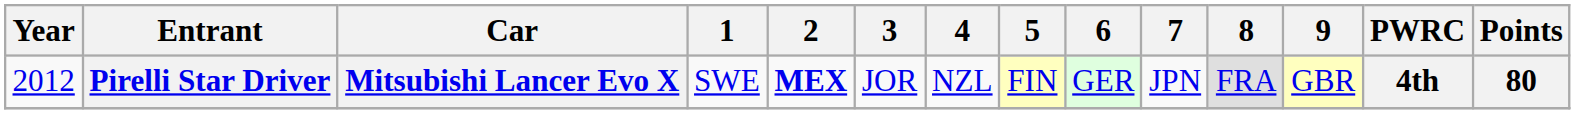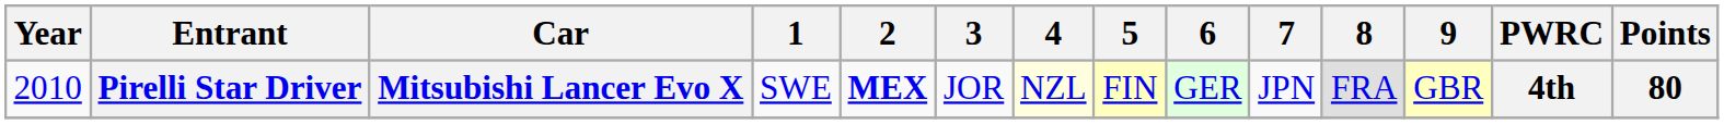Pirelli Star Driver | Year: 2012 -> 2010
Pirelli Star Driver | 4: no background -> lightyellow background
